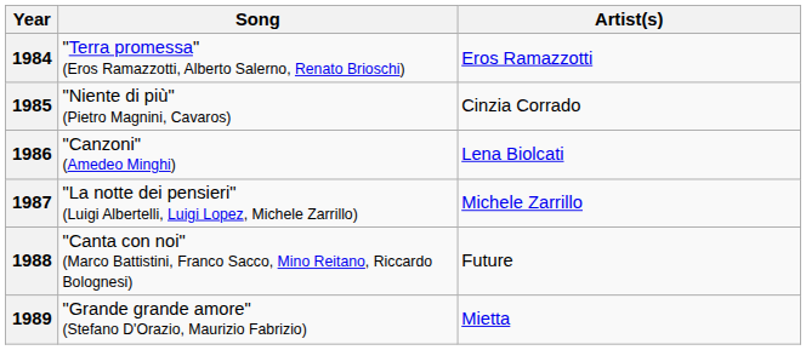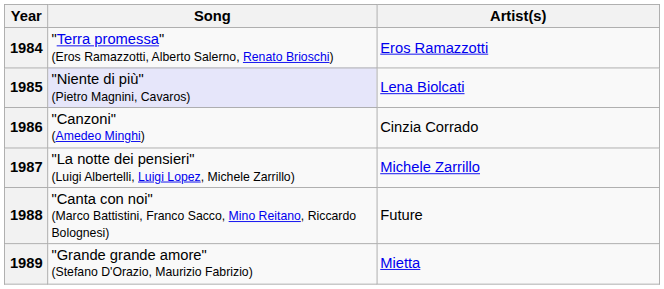1985 | Song: no background -> lavender background
1985 | Artist(s): Cinzia Corrado -> Lena Biolcati
1986 | Artist(s): Lena Biolcati -> Cinzia Corrado
